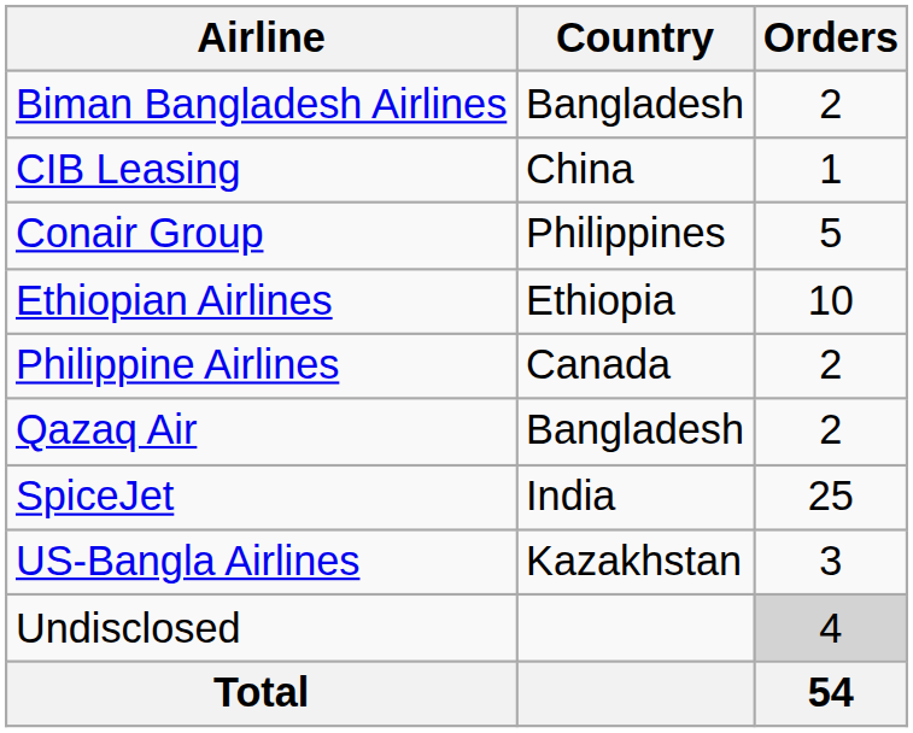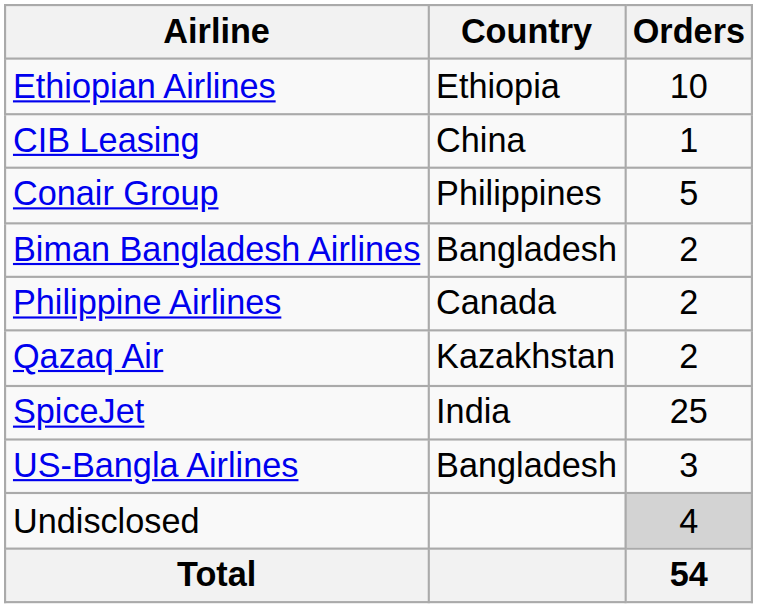rows swapped: Biman Bangladesh Airlines <-> Ethiopian Airlines
Qazaq Air | Country: Bangladesh -> Kazakhstan
US-Bangla Airlines | Country: Kazakhstan -> Bangladesh
